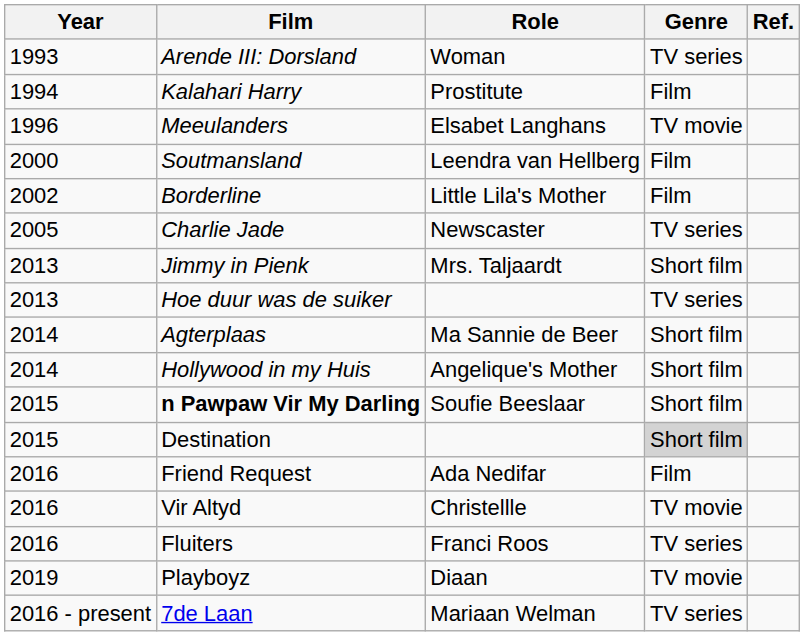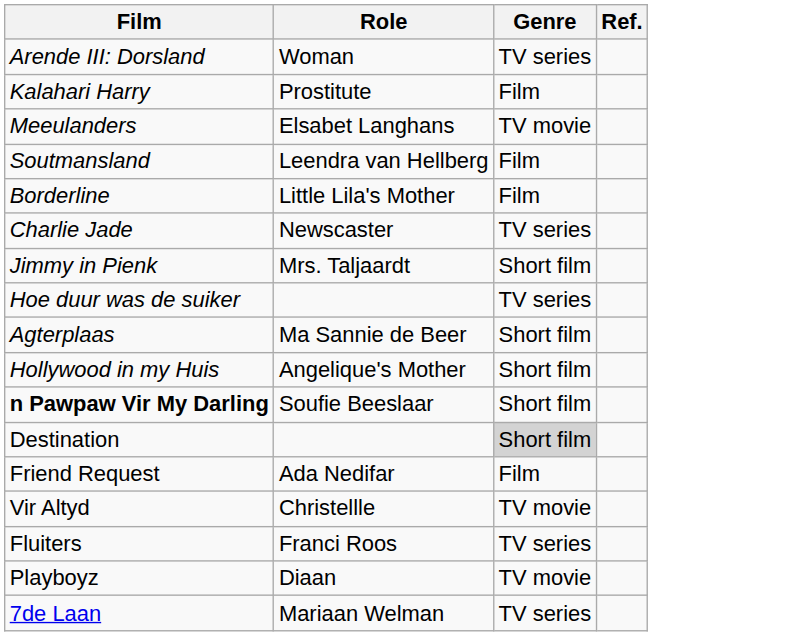- column: Year | 1993 | 1994 | 1996 | 2000 | 2002 | 2005 | 2013 | 2013 | 2014 | 2014 | 2015 | 2015 | 2016 | 2016 | 2016 | 2019 | 2016 - present
